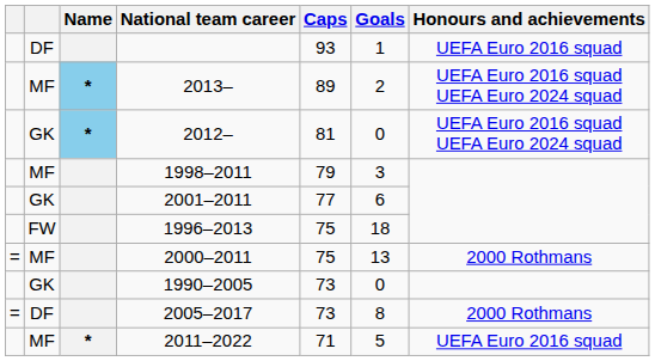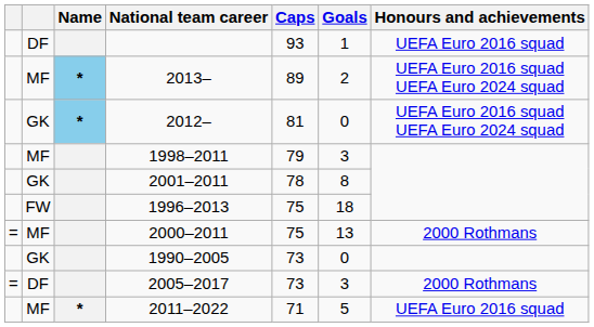2001–2011 | Caps: 77 -> 78
2001–2011 | Goals: 6 -> 8
2005–2017 | Goals: 8 -> 3
